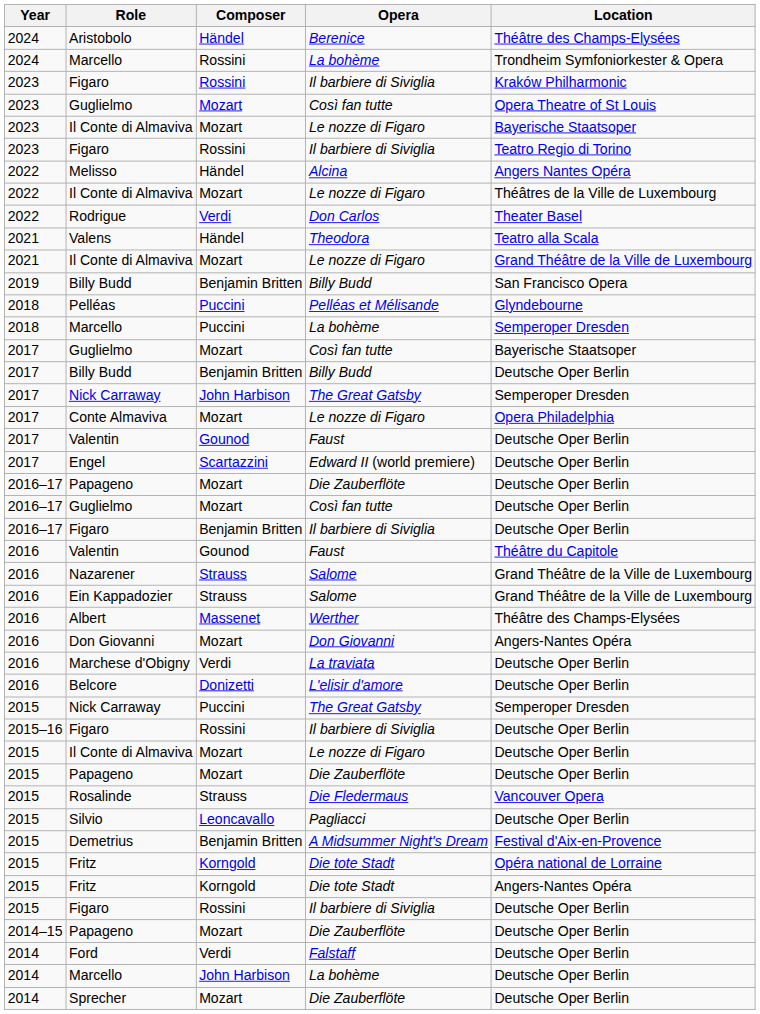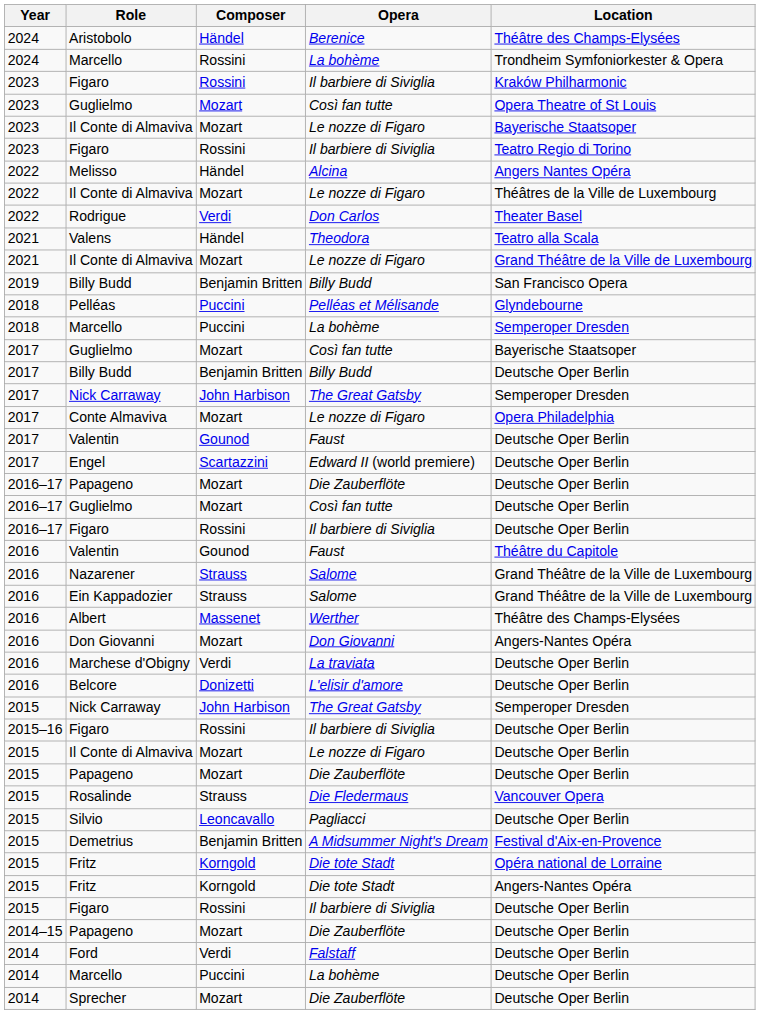2016–17 / Figaro | Composer: Benjamin Britten -> Rossini
2015 / Nick Carraway | Composer: Puccini -> John Harbison
2014 / Marcello | Composer: John Harbison -> Puccini
